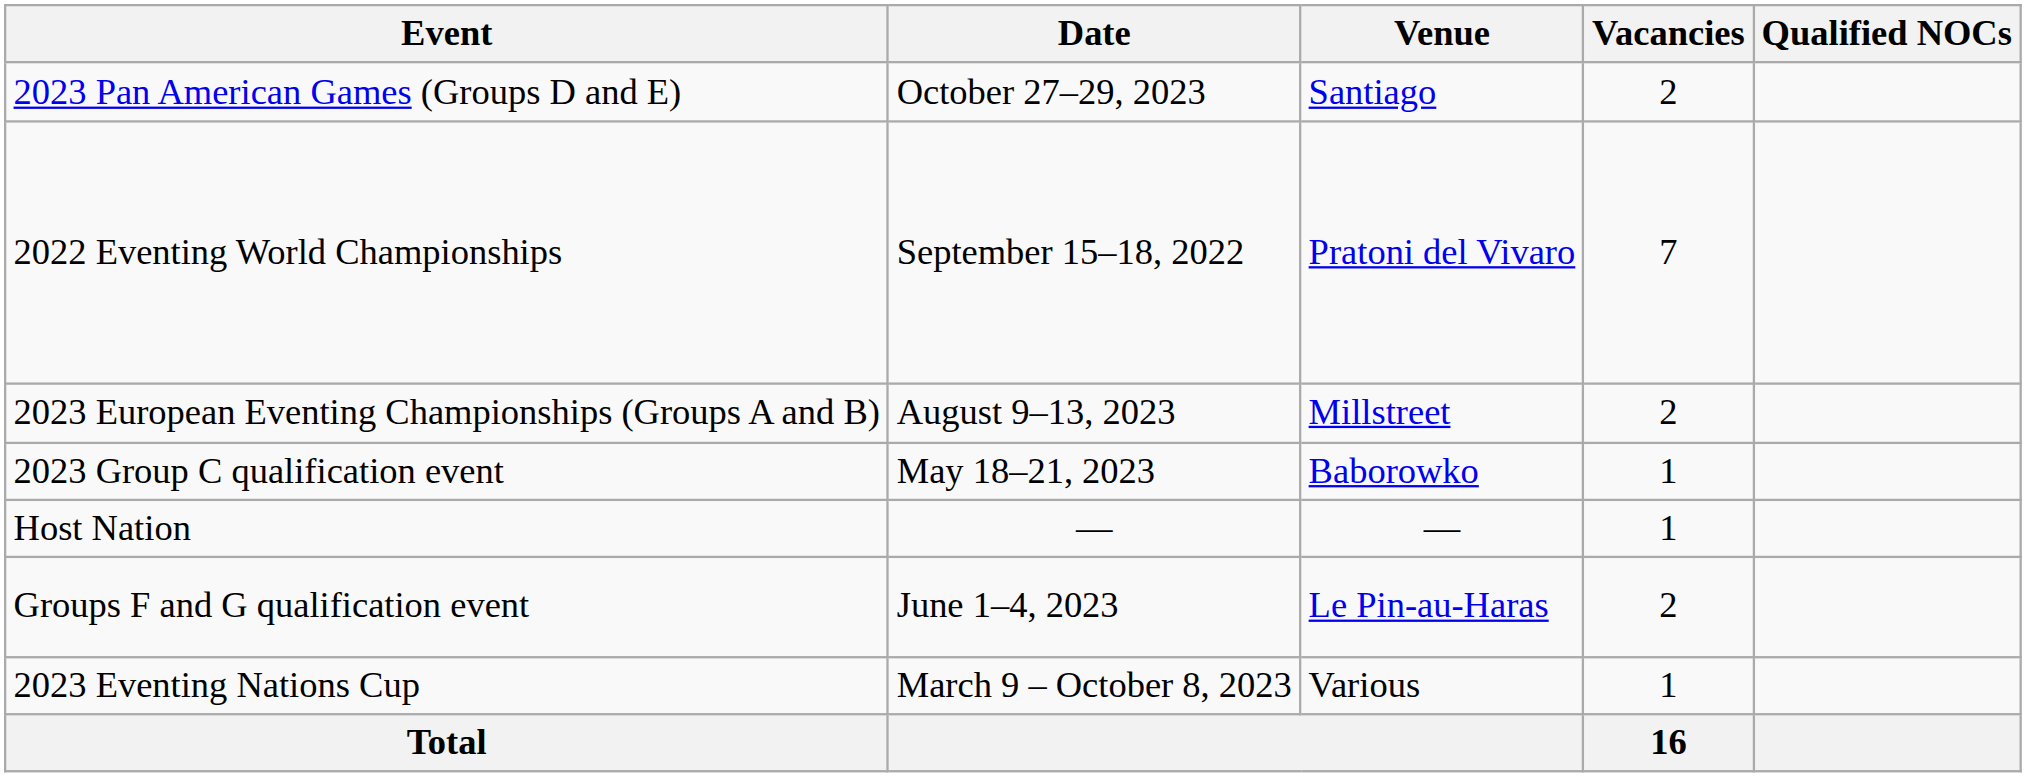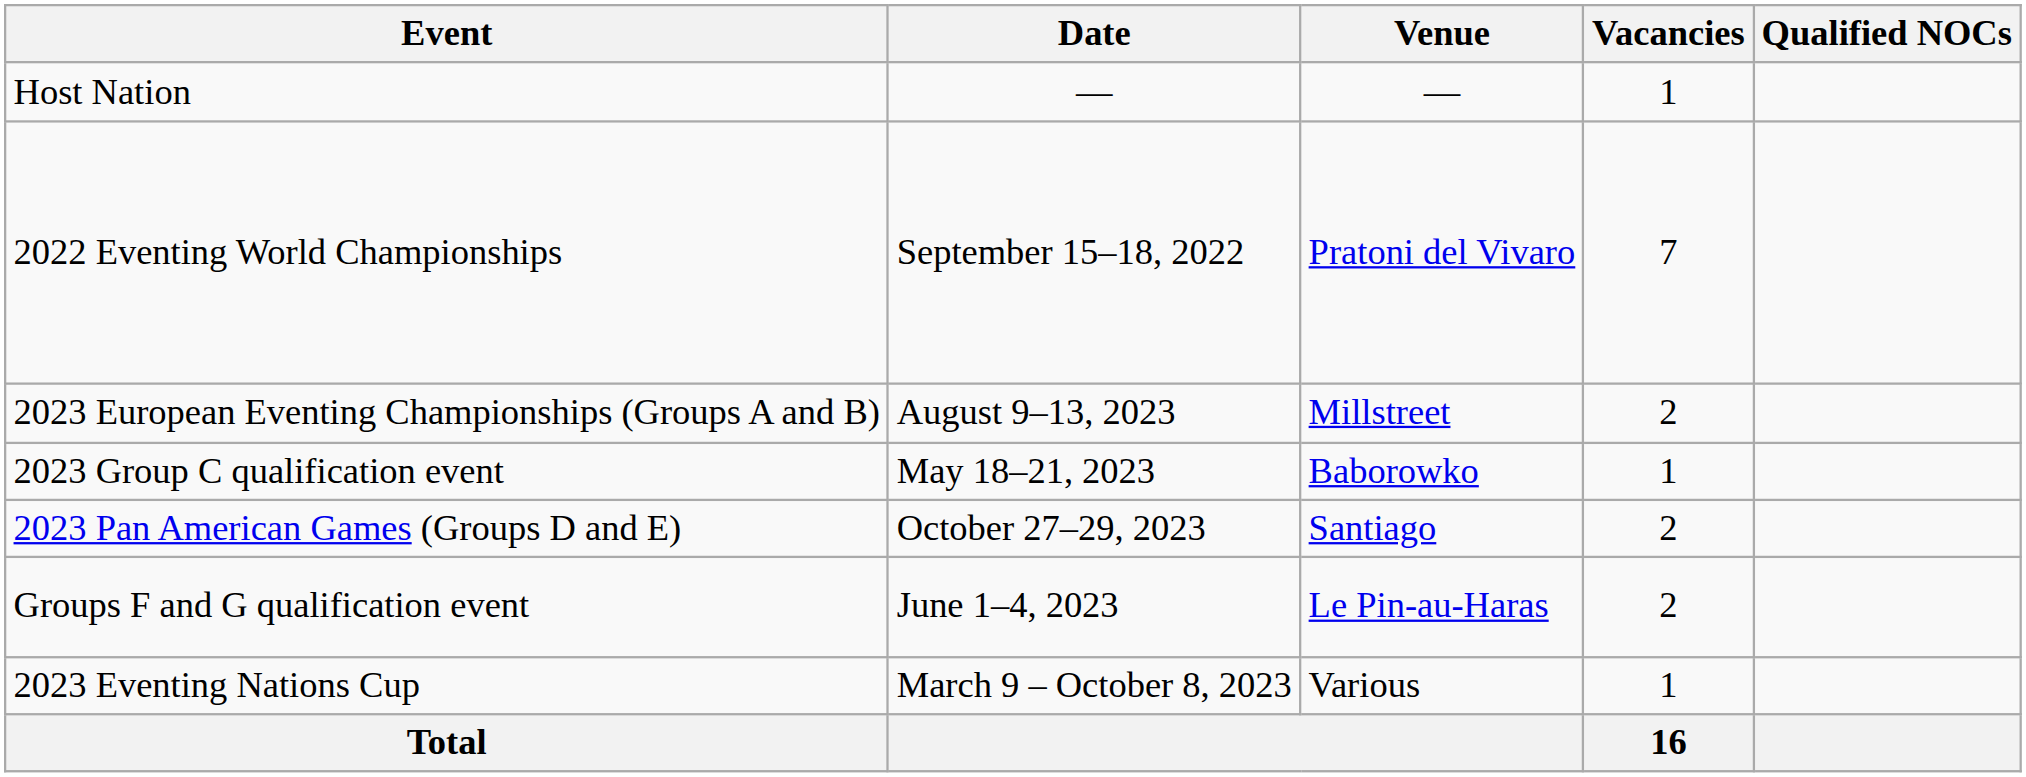rows swapped: Host Nation <-> 2023 Pan American Games (Groups D and E)
